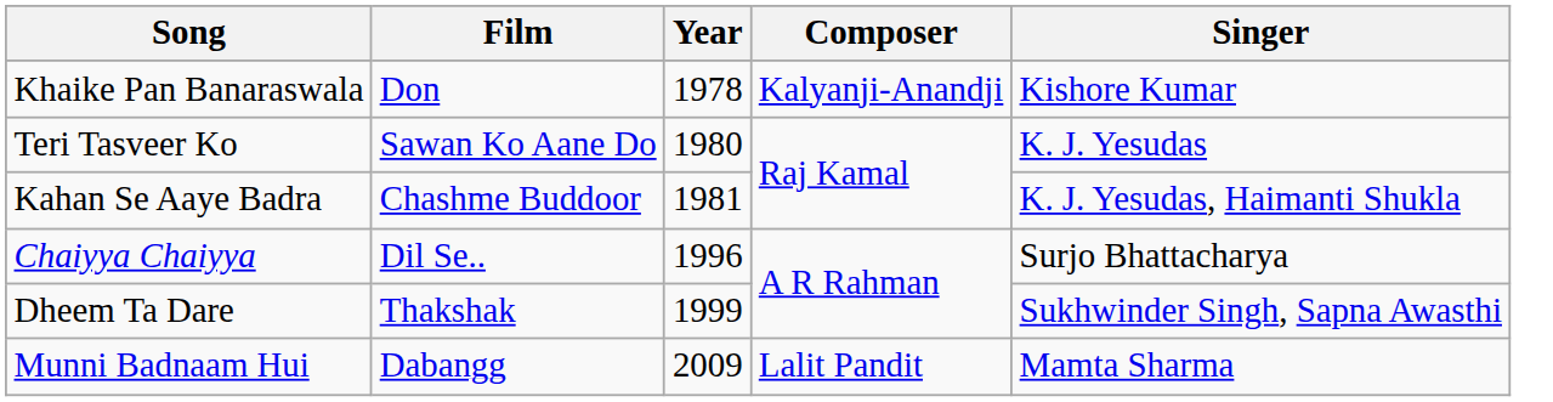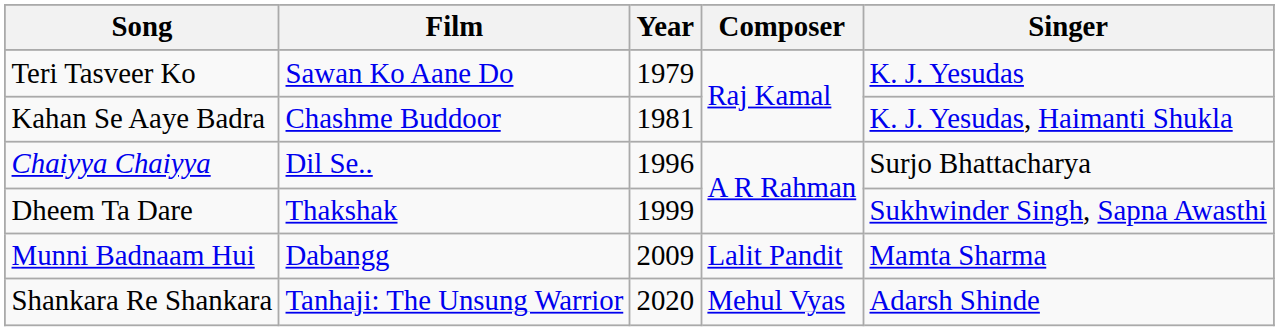- row: Khaike Pan Banaraswala | Don | 1978 | Kalyanji-Anandji | Kishore Kumar
Teri Tasveer Ko | Year: 1980 -> 1979
+ row: Shankara Re Shankara | Tanhaji: The Unsung Warrior | 2020 | Mehul Vyas | Adarsh Shinde
